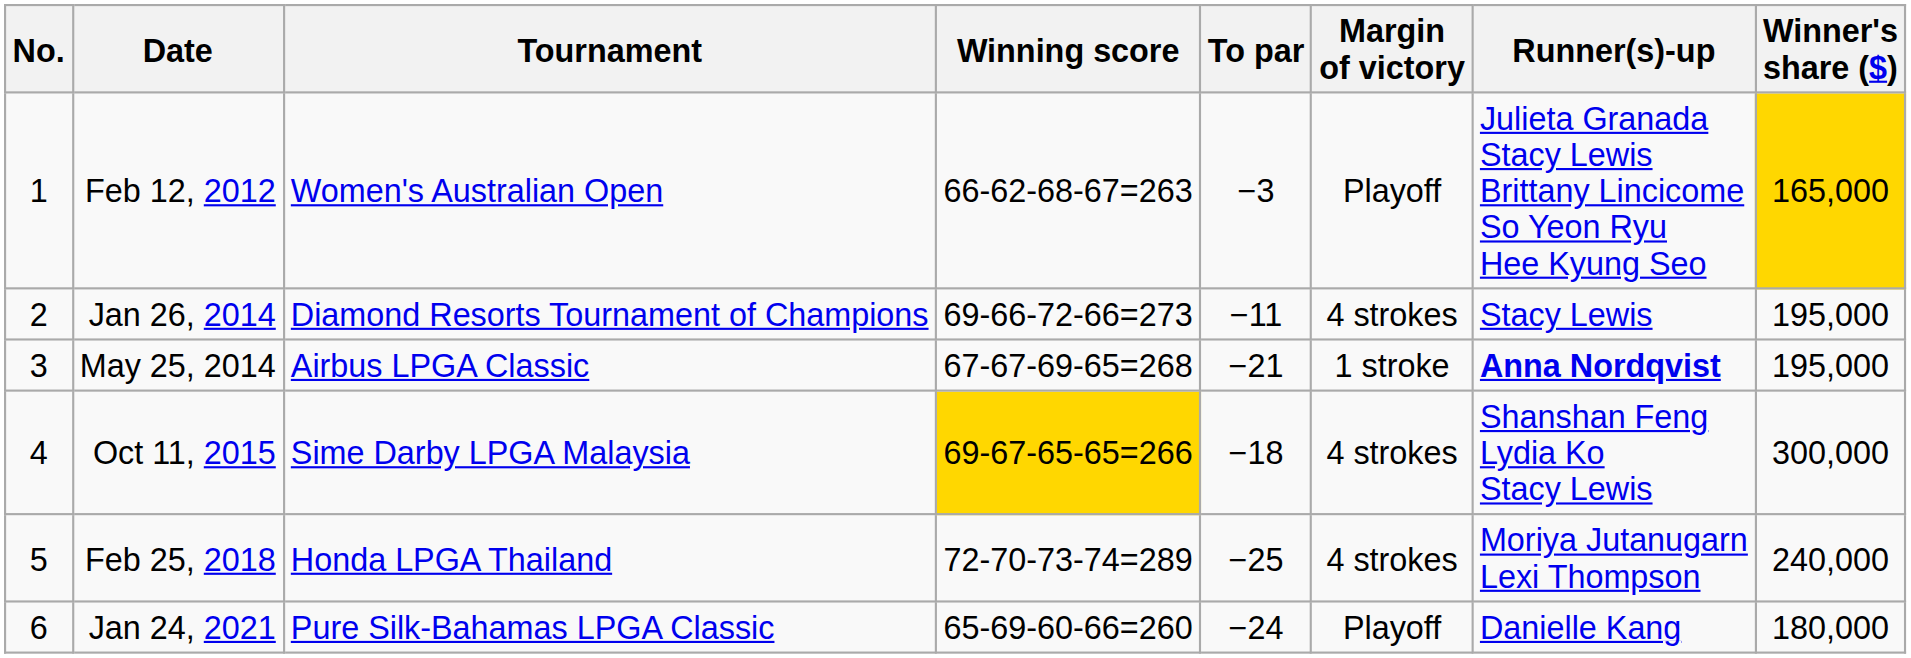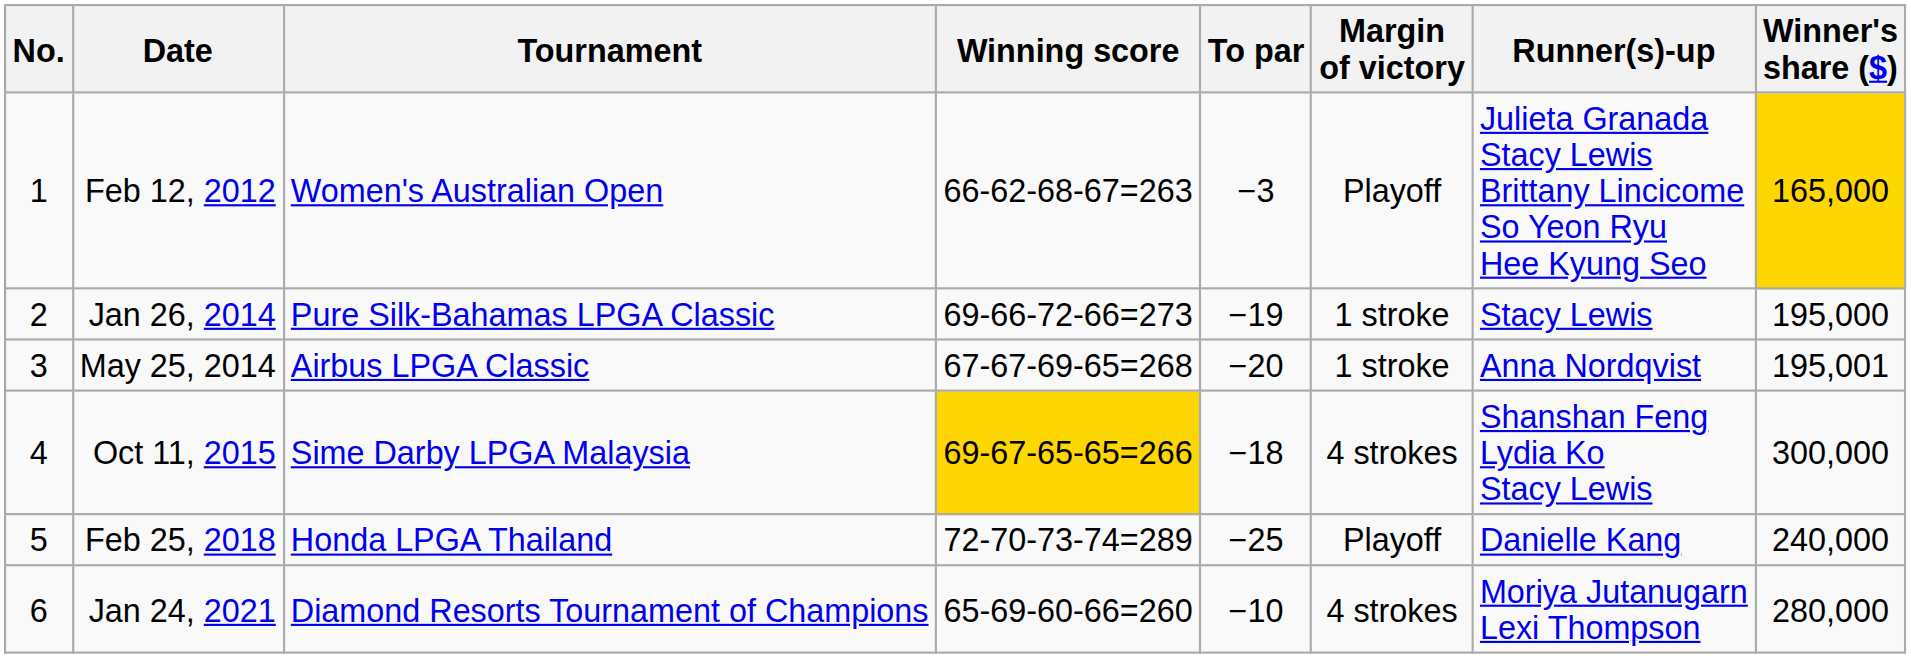Jan 26, 2014 | Tournament: Diamond Resorts Tournament of Champions -> Pure Silk-Bahamas LPGA Classic
Jan 26, 2014 | To par: −11 -> −19
Jan 26, 2014 | Margin of victory: 4 strokes -> 1 stroke
May 25, 2014 | To par: −21 -> −20
May 25, 2014 | Runner(s)-up: bold -> normal
May 25, 2014 | Winner's share ($): 195,000 -> 195,001
Feb 25, 2018 | Margin of victory: 4 strokes -> Playoff
Feb 25, 2018 | Runner(s)-up: Moriya Jutanugarn Lexi Thompson -> Danielle Kang
Jan 24, 2021 | Tournament: Pure Silk-Bahamas LPGA Classic -> Diamond Resorts Tournament of Champions
Jan 24, 2021 | To par: −24 -> −10
Jan 24, 2021 | Margin of victory: Playoff -> 4 strokes
Jan 24, 2021 | Runner(s)-up: Danielle Kang -> Moriya Jutanugarn Lexi Thompson
Jan 24, 2021 | Winner's share ($): 180,000 -> 280,000
